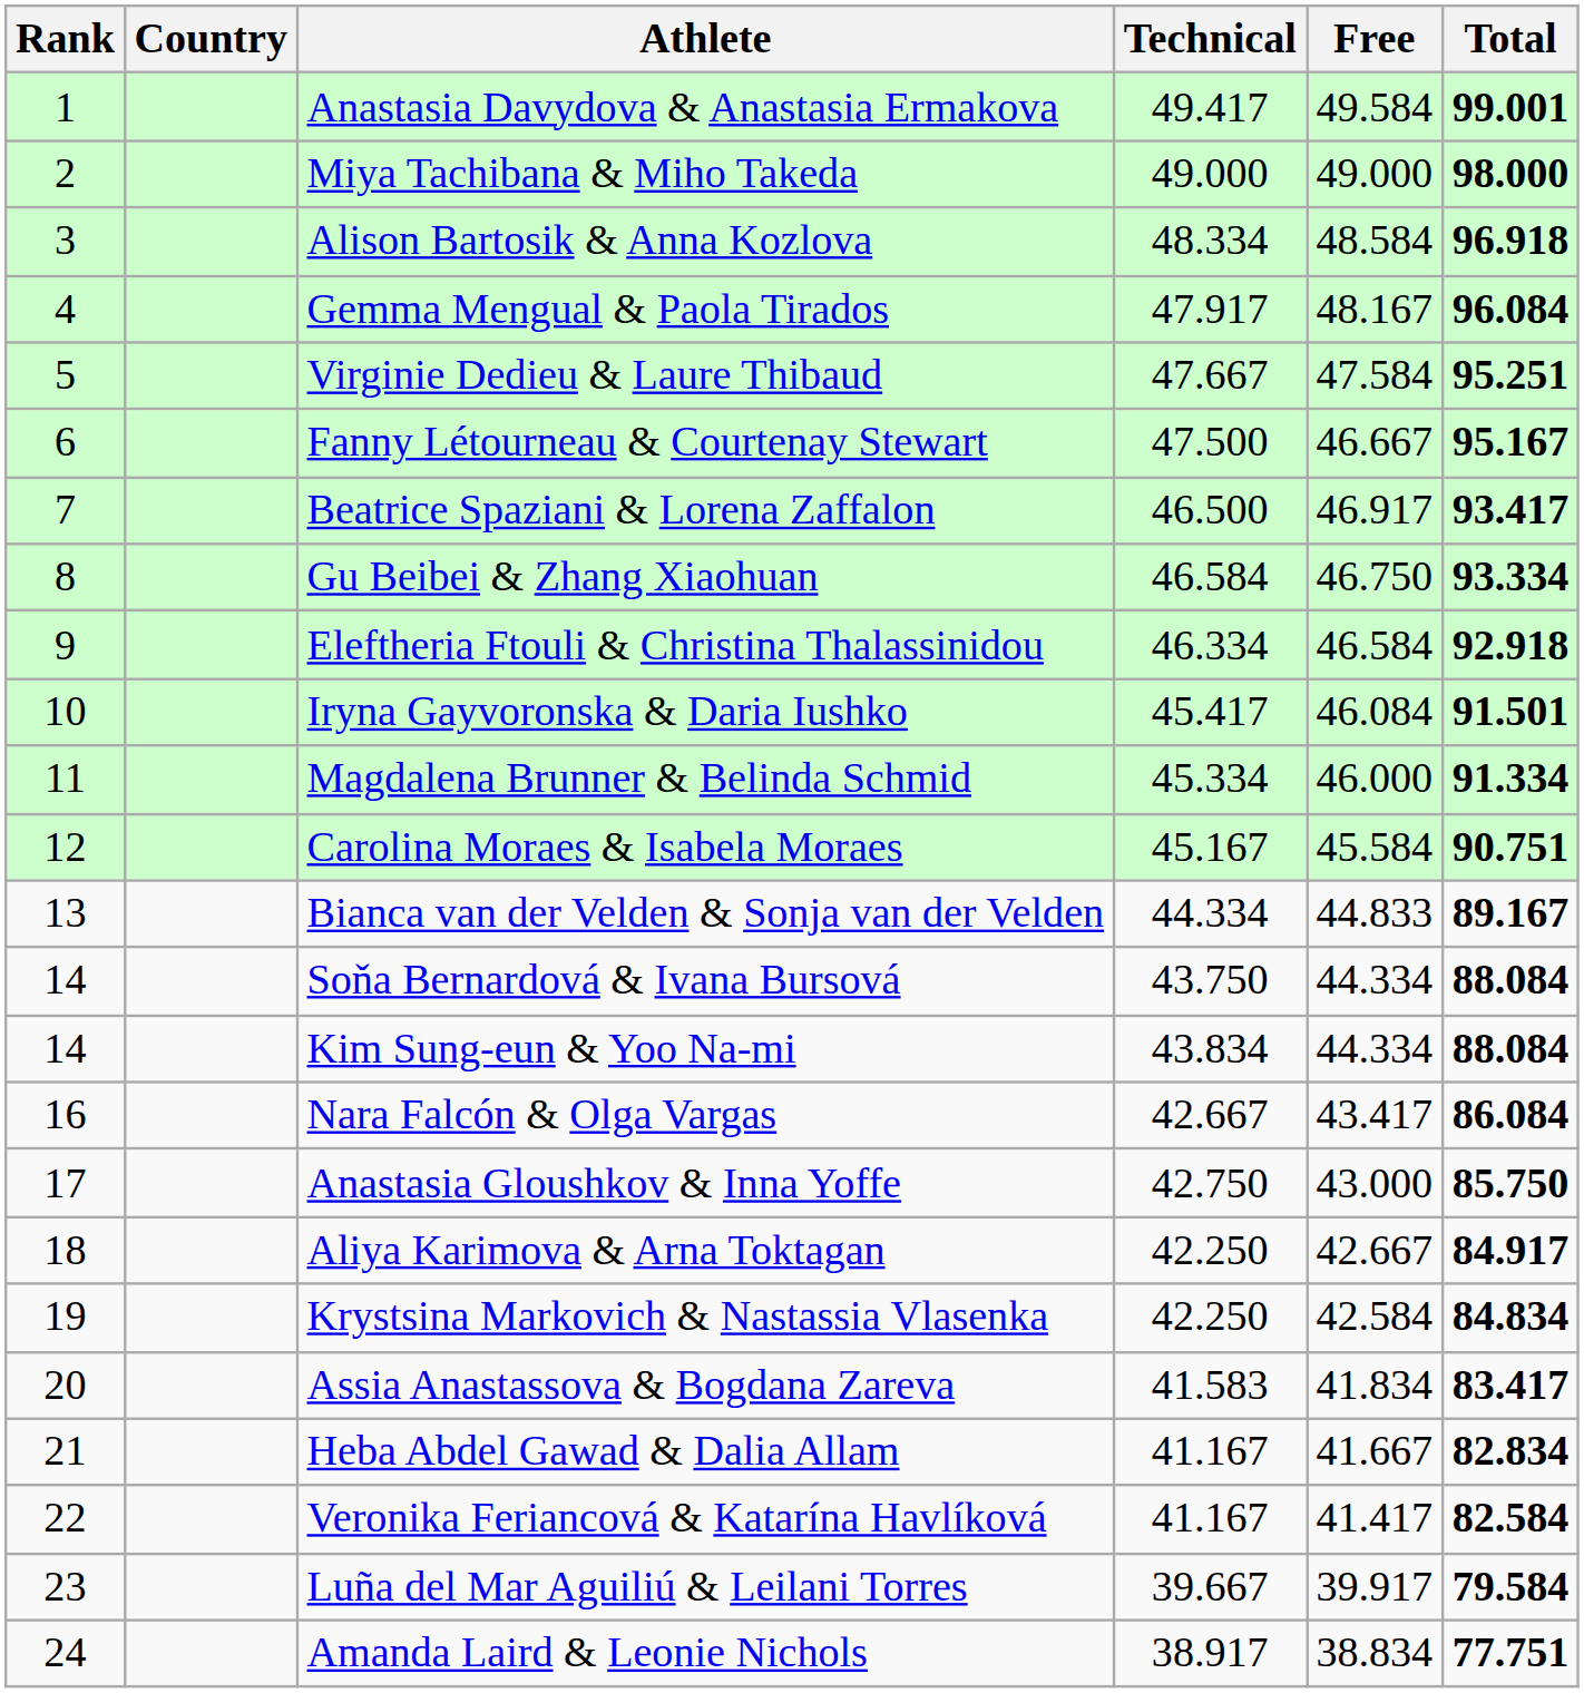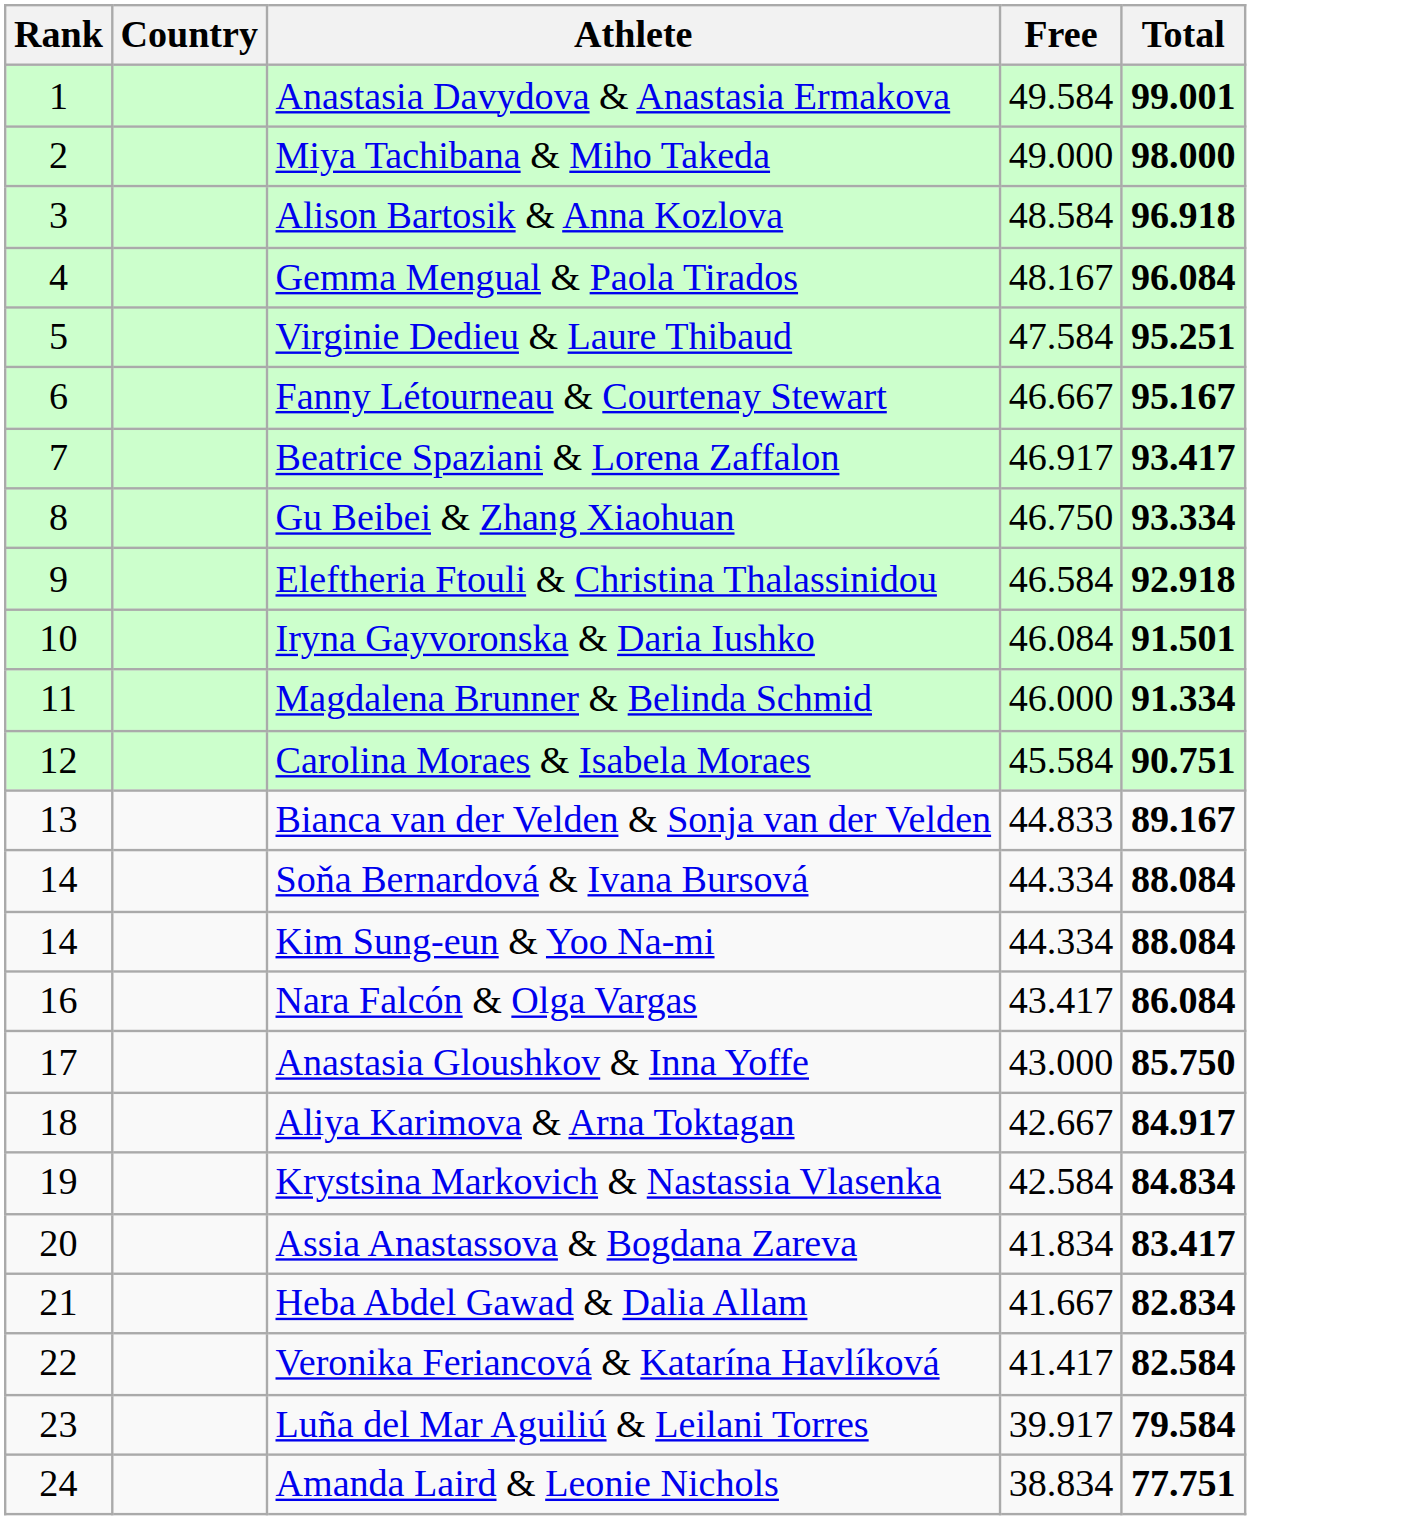- column: Technical | 49.417 | 49.000 | 48.334 | 47.917 | 47.667 | 47.500 | 46.500 | 46.584 | 46.334 | 45.417 | 45.334 | 45.167 | 44.334 | 43.750 | 43.834 | 42.667 | 42.750 | 42.250 | 42.250 | 41.583 | 41.167 | 41.167 | 39.667 | 38.917
